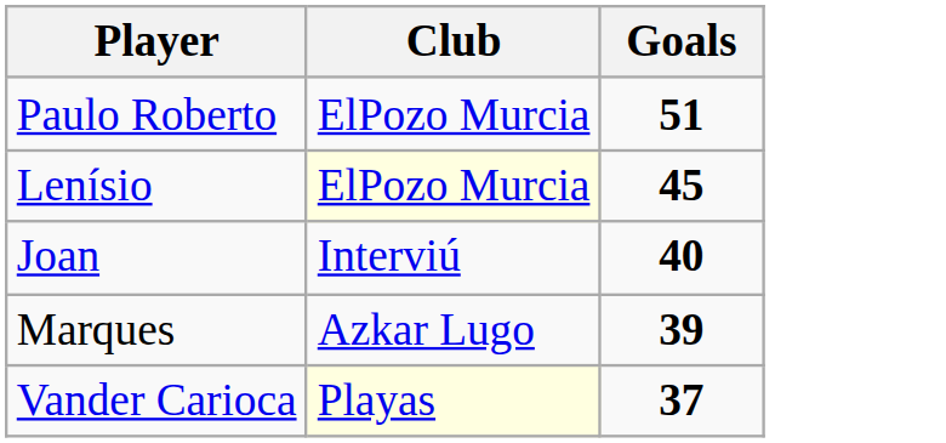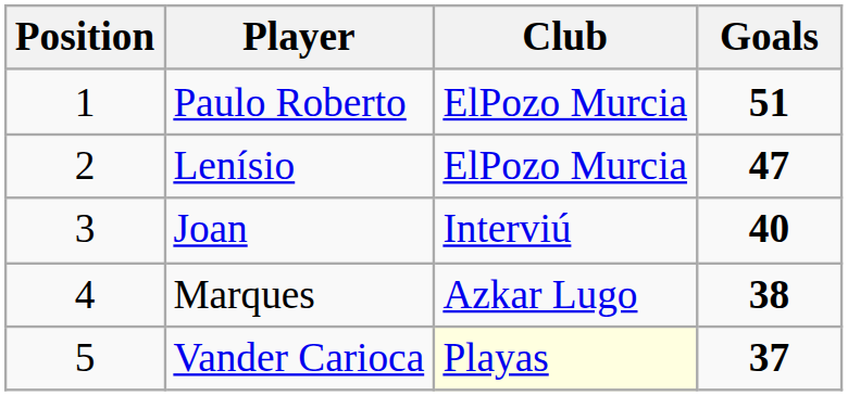+ column: Position | 1 | 2 | 3 | 4 | 5
Lenísio | Club: lightyellow background -> no background
Lenísio | Goals: 45 -> 47
Marques | Goals: 39 -> 38
